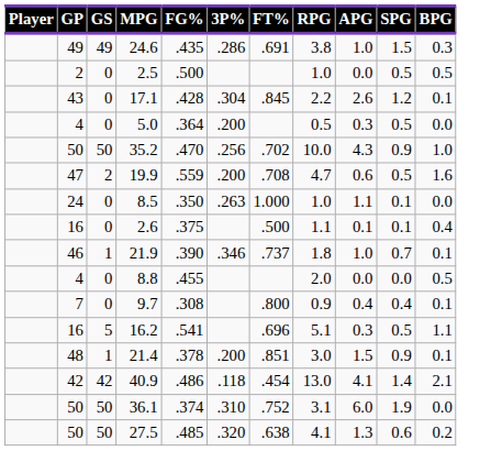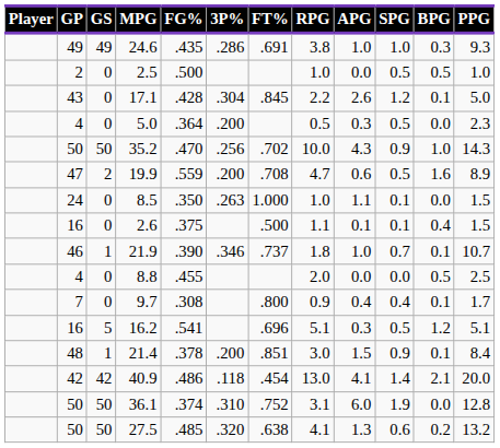+ column: PPG | 9.3 | 1.0 | 5.0 | 2.3 | 14.3 | 8.9 | 1.5 | 1.5 | 10.7 | 2.5 | 1.7 | 5.1 | 8.4 | 20.0 | 12.8 | 13.2
24.6 | SPG: 1.5 -> 1.0
16.2 | BPG: 1.1 -> 1.2
